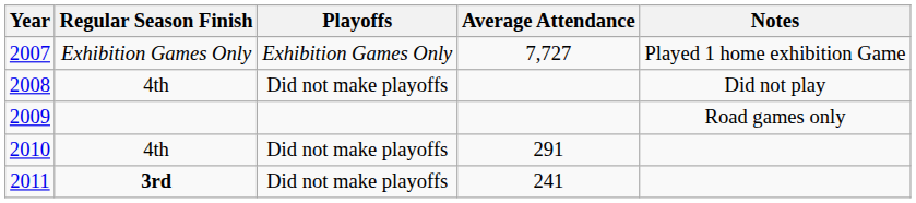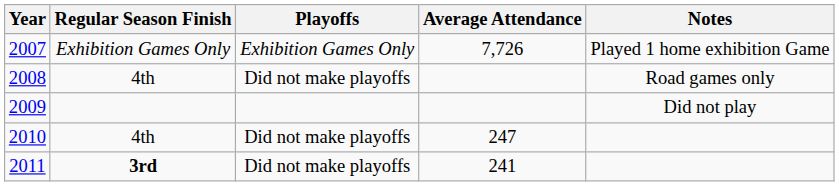2007 | Average Attendance: 7,727 -> 7,726
2008 | Notes: Did not play -> Road games only
2009 | Notes: Road games only -> Did not play
2010 | Average Attendance: 291 -> 247
